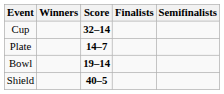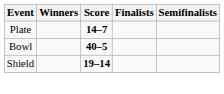- row: Cup | 32–14
Bowl | Score: 19–14 -> 40–5
Shield | Score: 40–5 -> 19–14
